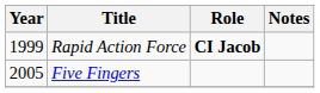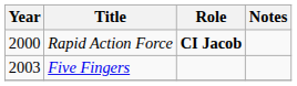Rapid Action Force | Year: 1999 -> 2000
Five Fingers | Year: 2005 -> 2003
